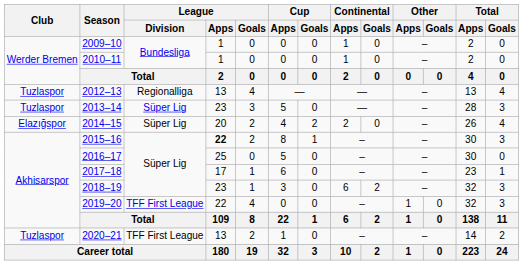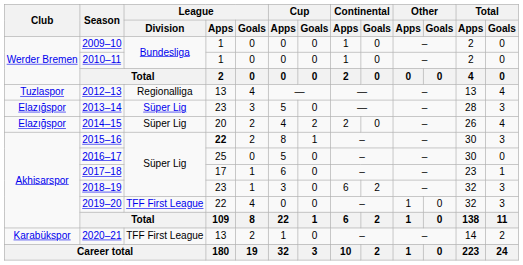2013–14 | Club: Tuzlaspor -> Elazığspor
2020–21 | Club: Tuzlaspor -> Karabükspor
